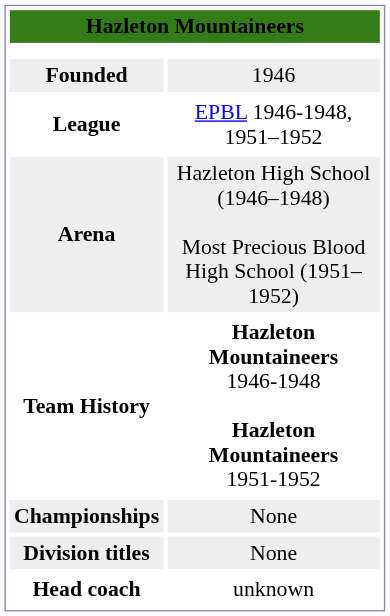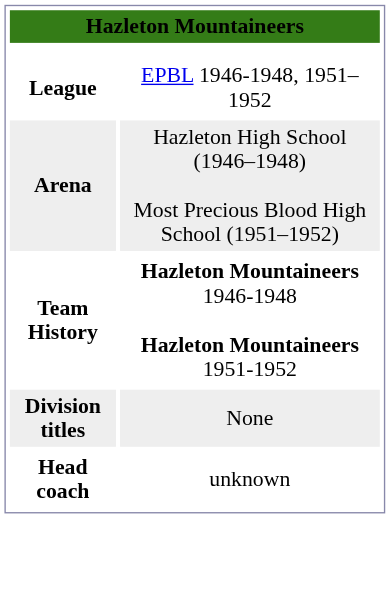- row: Founded | 1946
- row: Championships | None
